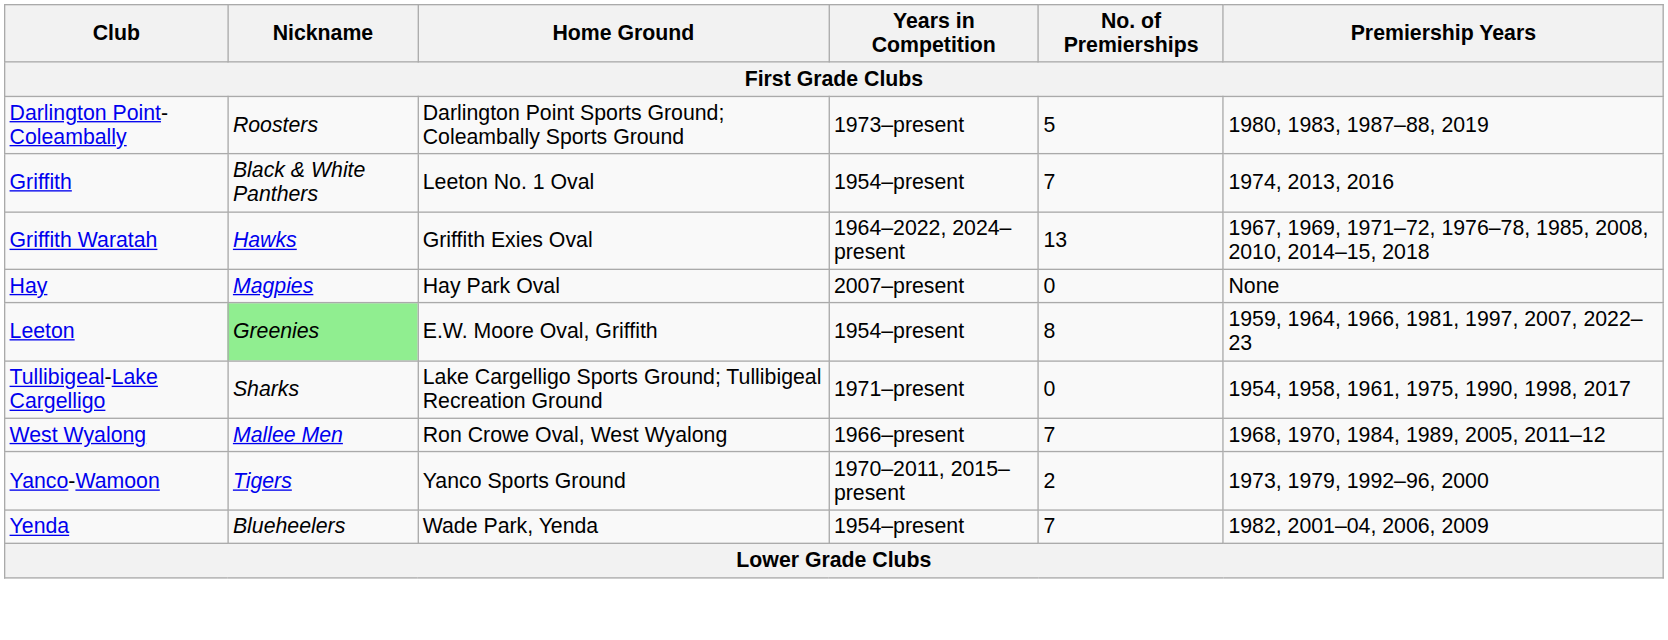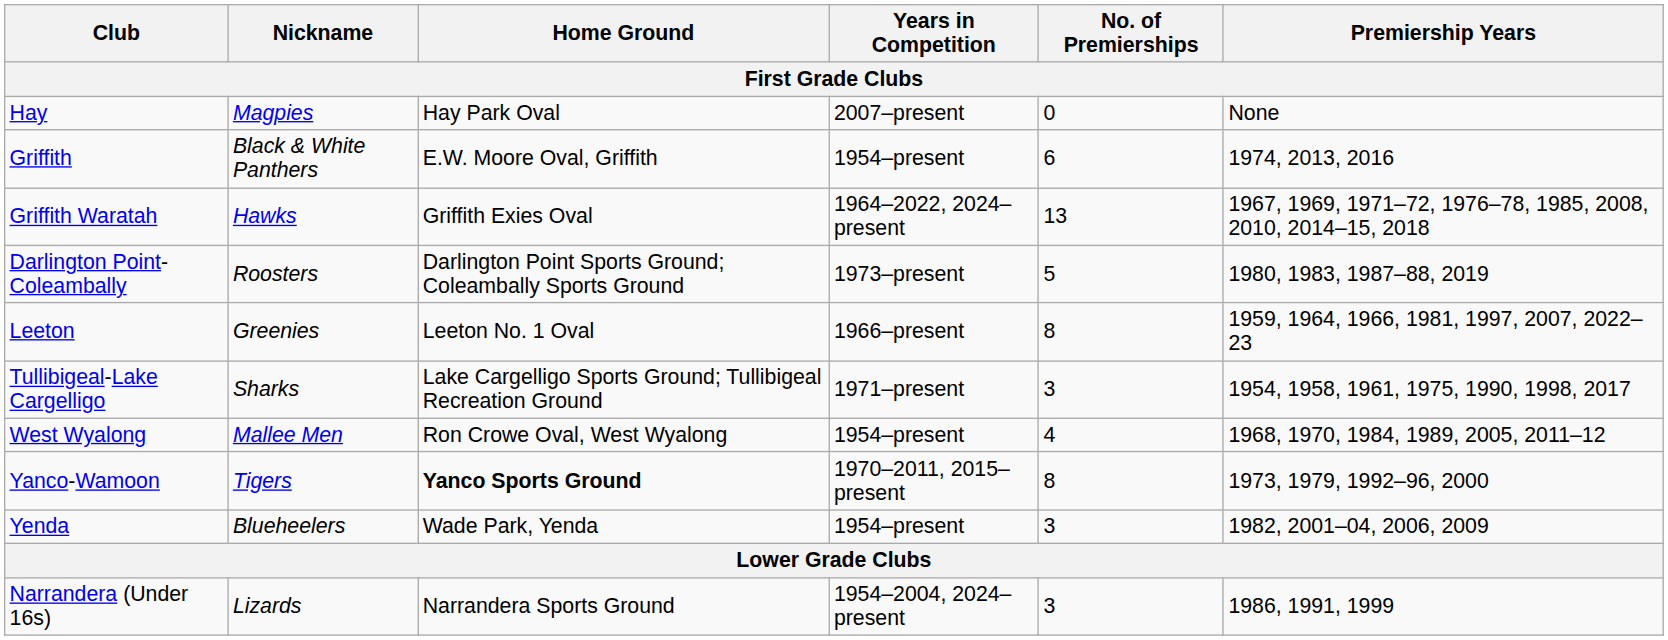rows swapped: Darlington Point-Coleambally <-> Hay
Griffith | Home Ground: Leeton No. 1 Oval -> E.W. Moore Oval, Griffith
Griffith | No. of Premierships: 7 -> 6
Leeton | Nickname: lightgreen background -> no background
Leeton | Home Ground: E.W. Moore Oval, Griffith -> Leeton No. 1 Oval
Leeton | Years in Competition: 1954–present -> 1966–present
Tullibigeal-Lake Cargelligo | No. of Premierships: 0 -> 3
West Wyalong | Years in Competition: 1966–present -> 1954–present
West Wyalong | No. of Premierships: 7 -> 4
Yanco-Wamoon | Home Ground: normal -> bold
Yanco-Wamoon | No. of Premierships: 2 -> 8
Yenda | No. of Premierships: 7 -> 3
+ row: Narrandera (Under 16s) | Lizards | Narrandera Sports Ground | 1954–2004, 2024–present | 3 | 1986, 1991, 1999
